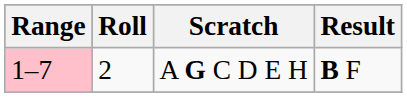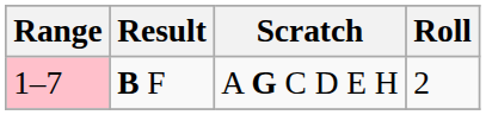columns swapped: Roll <-> Result
